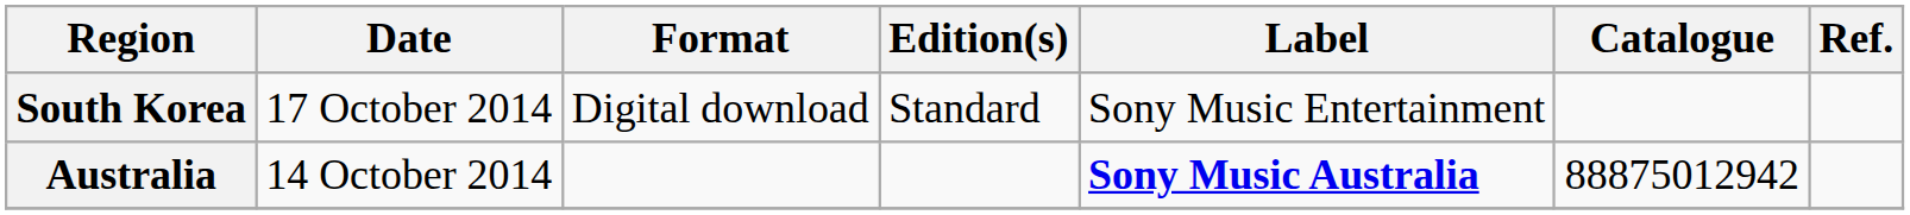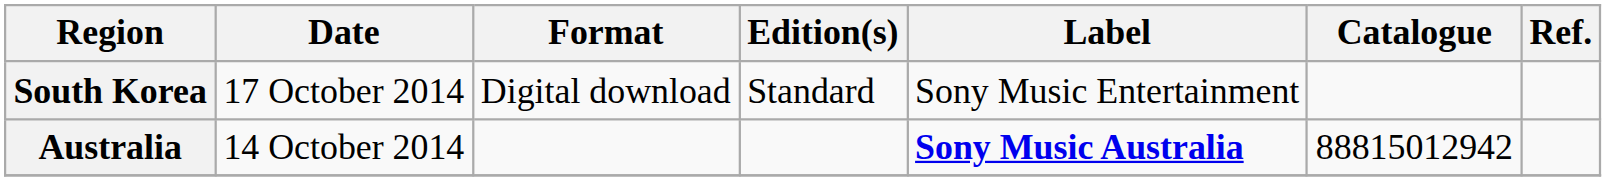Australia | Catalogue: 88875012942 -> 88815012942
